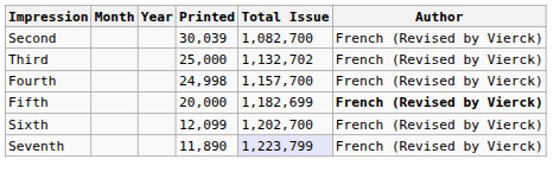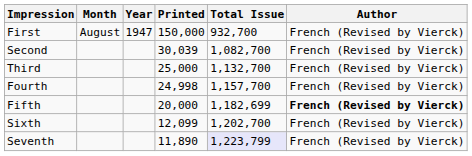+ row: First | August | 1947 | 150,000 | 932,700 | French (Revised by Vierck)
Third | Total Issue: 1,132,702 -> 1,132,700
